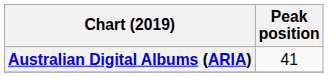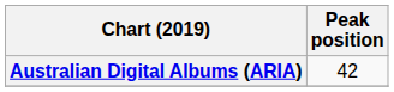Australian Digital Albums (ARIA) | Peak position: 41 -> 42
